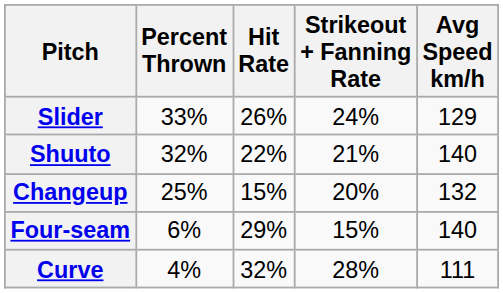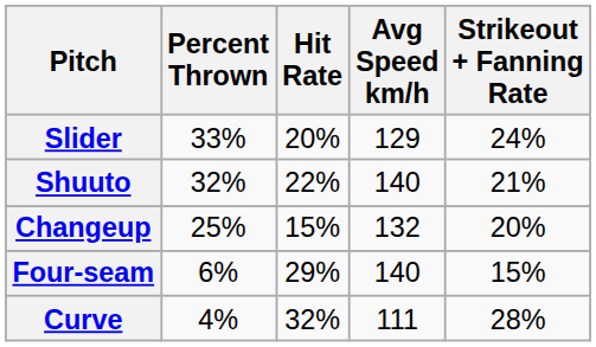columns swapped: Strikeout + Fanning Rate <-> Avg Speed km/h
Slider | Hit Rate: 26% -> 20%
